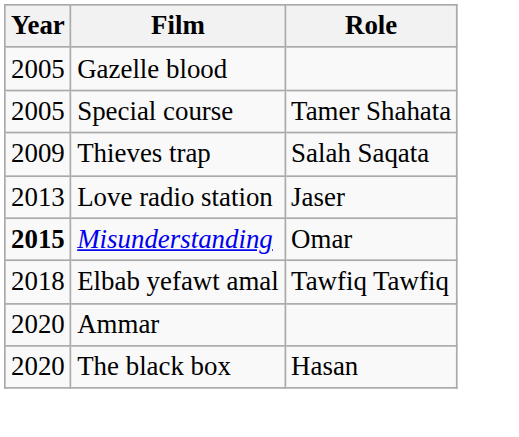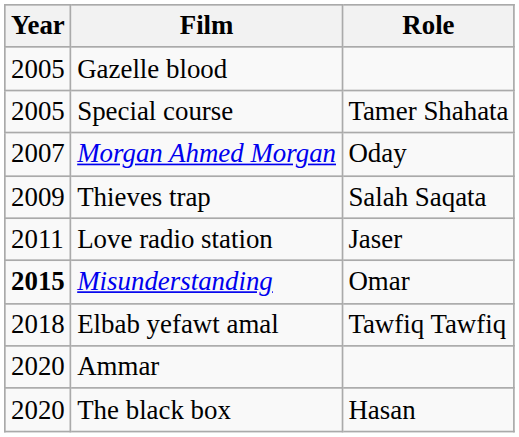+ row: 2007 | Morgan Ahmed Morgan | Oday
Love radio station | Year: 2013 -> 2011
